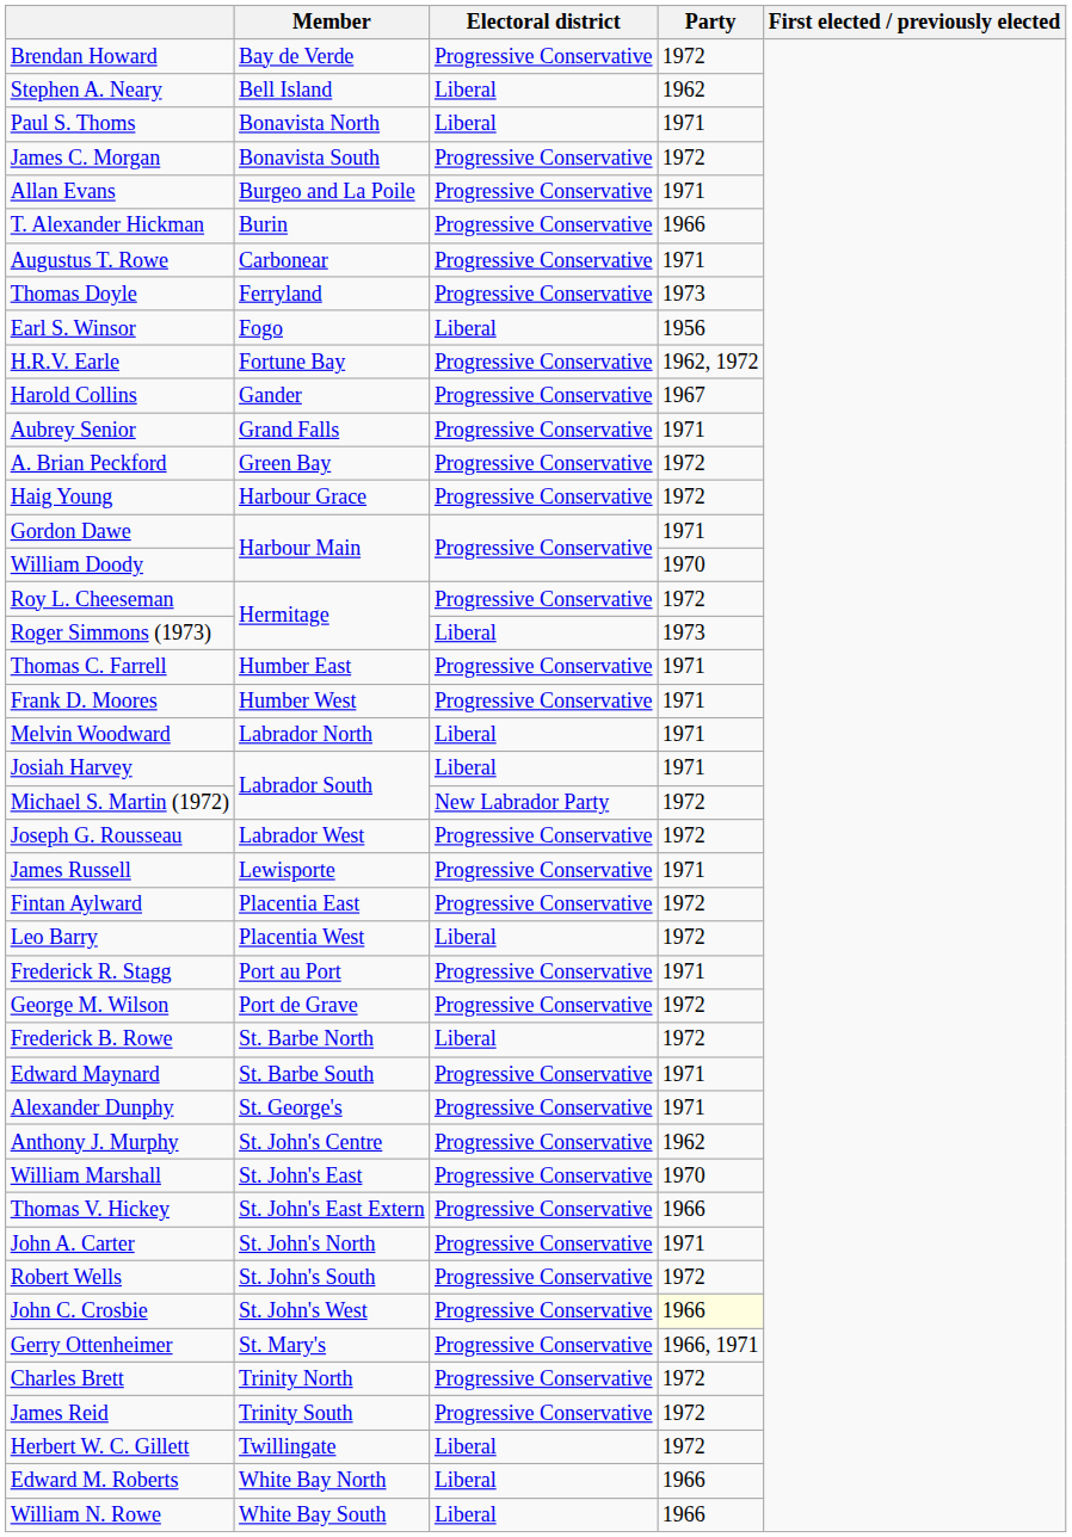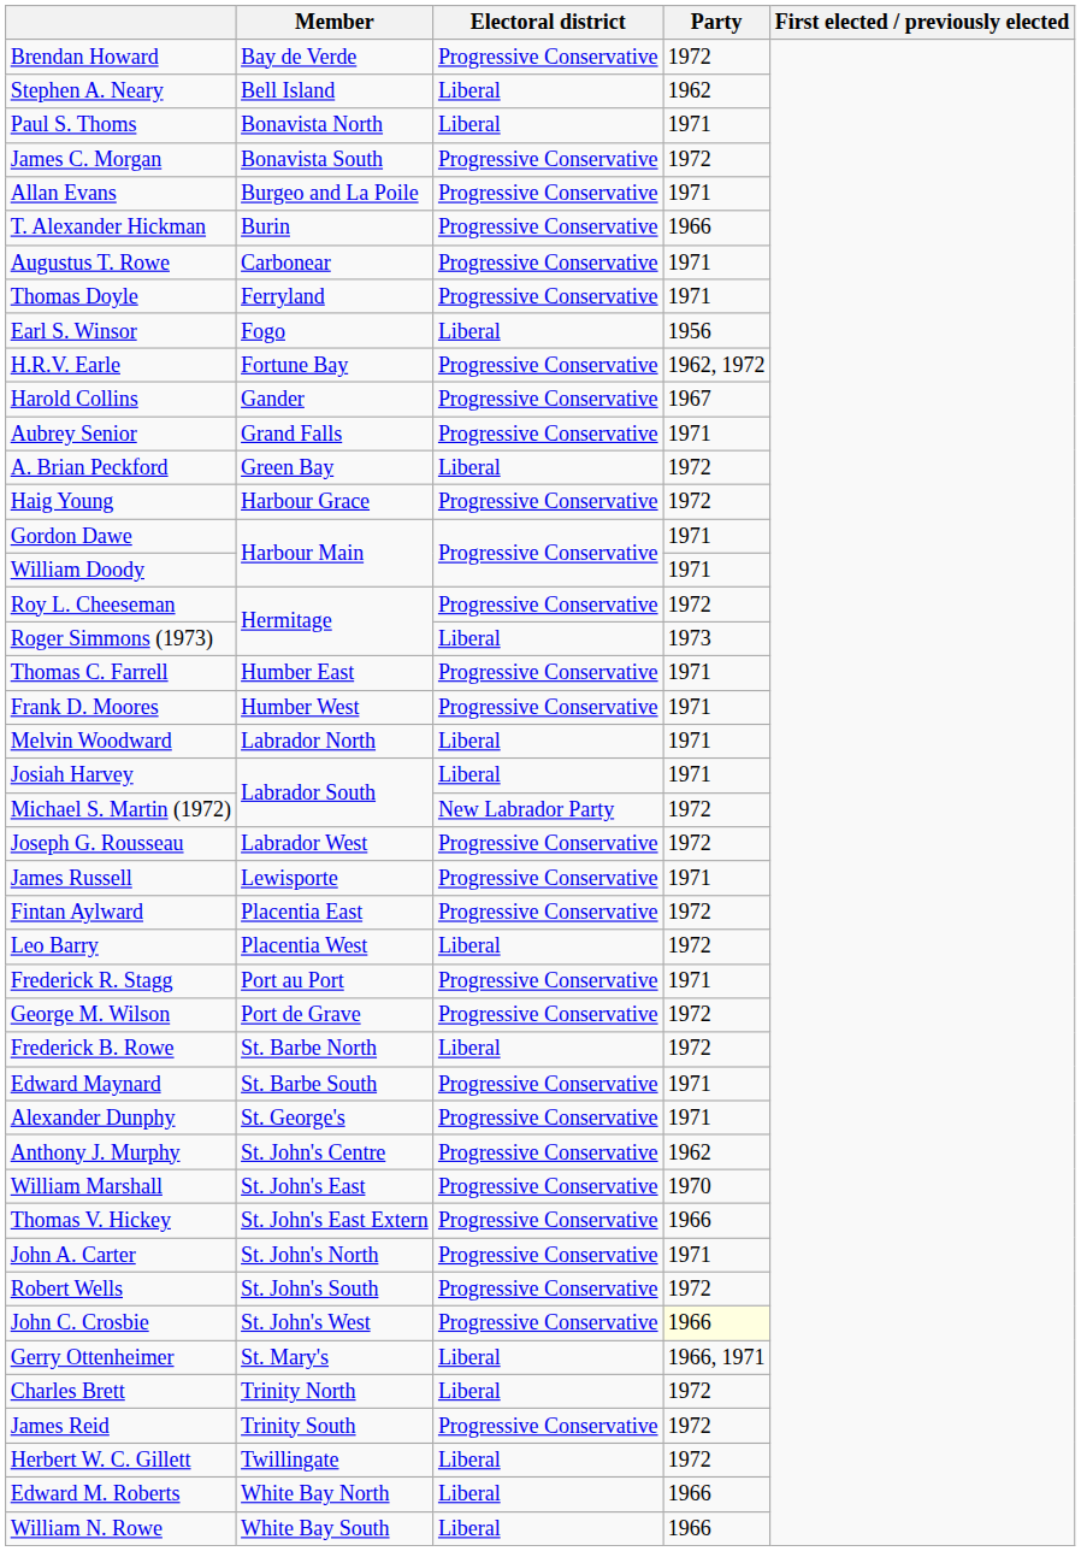Thomas Doyle | Party: 1973 -> 1971
A. Brian Peckford | Electoral district: Progressive Conservative -> Liberal
William Doody | Party: 1970 -> 1971
Gerry Ottenheimer | Electoral district: Progressive Conservative -> Liberal
Charles Brett | Electoral district: Progressive Conservative -> Liberal
